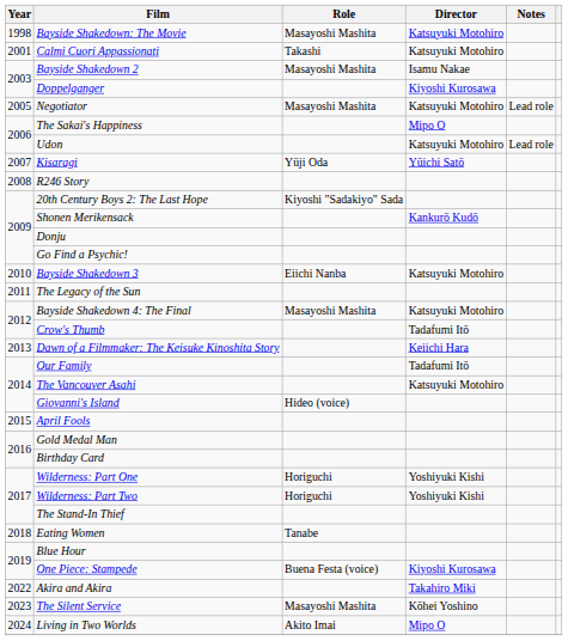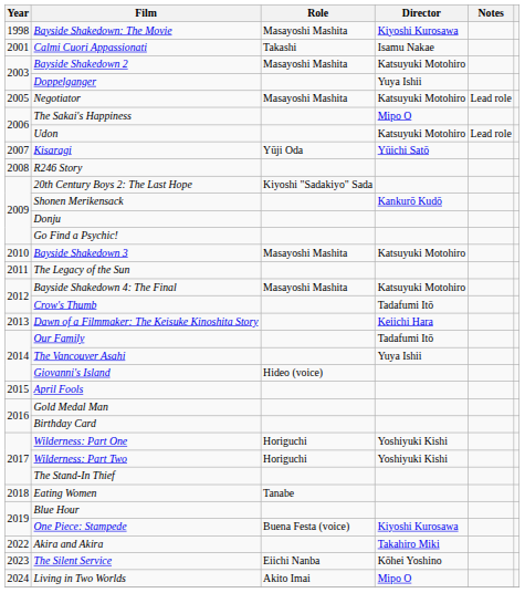Bayside Shakedown: The Movie | Director: Katsuyuki Motohiro -> Kiyoshi Kurosawa
Calmi Cuori Appassionati | Director: Katsuyuki Motohiro -> Isamu Nakae
Bayside Shakedown 2 | Director: Isamu Nakae -> Katsuyuki Motohiro
Doppelganger | Director: Kiyoshi Kurosawa -> Yuya Ishii
Bayside Shakedown 3 | Role: Eiichi Nanba -> Masayoshi Mashita
The Vancouver Asahi | Director: Katsuyuki Motohiro -> Yuya Ishii
The Silent Service | Role: Masayoshi Mashita -> Eiichi Nanba
